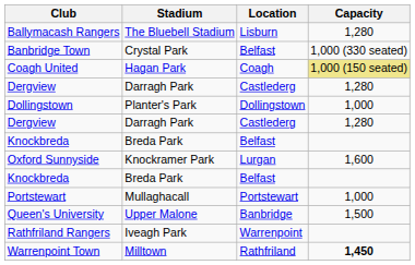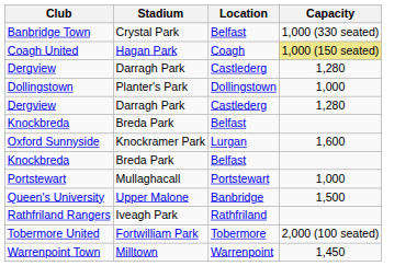- row: Ballymacash Rangers | The Bluebell Stadium | Lisburn | 1,280
Rathfriland Rangers | Location: Warrenpoint -> Rathfriland
+ row: Tobermore United | Fortwilliam Park | Tobermore | 2,000 (100 seated)
Warrenpoint Town | Location: Rathfriland -> Warrenpoint
Warrenpoint Town | Capacity: bold -> normal
